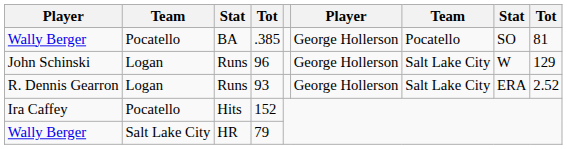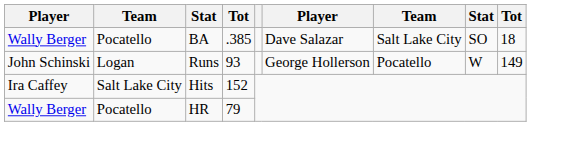Wally Berger / BA | column 6: George Hollerson -> Dave Salazar
Wally Berger / BA | column 7: Pocatello -> Salt Lake City
Wally Berger / BA | column 9: 81 -> 18
John Schinski | column 4: 96 -> 93
John Schinski | column 7: Salt Lake City -> Pocatello
John Schinski | column 9: 129 -> 149
- row: R. Dennis Gearron | Logan | Runs | 93 | George Hollerson | Salt Lake City | ERA | 2.52
Ira Caffey | column 2: Pocatello -> Salt Lake City
Wally Berger / HR | column 2: Salt Lake City -> Pocatello
